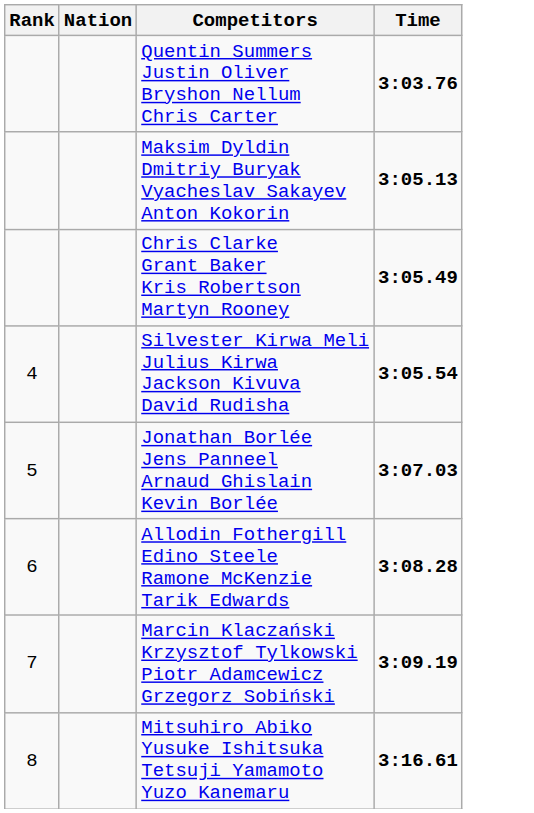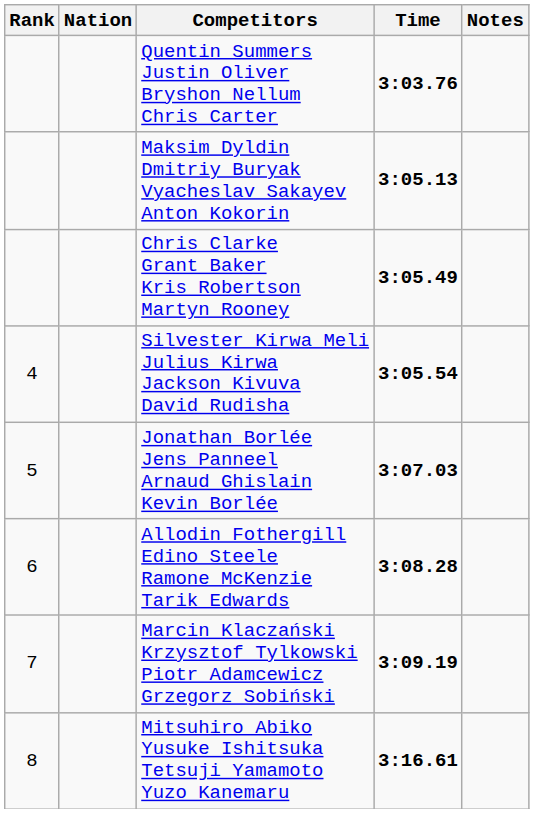+ column: Notes
